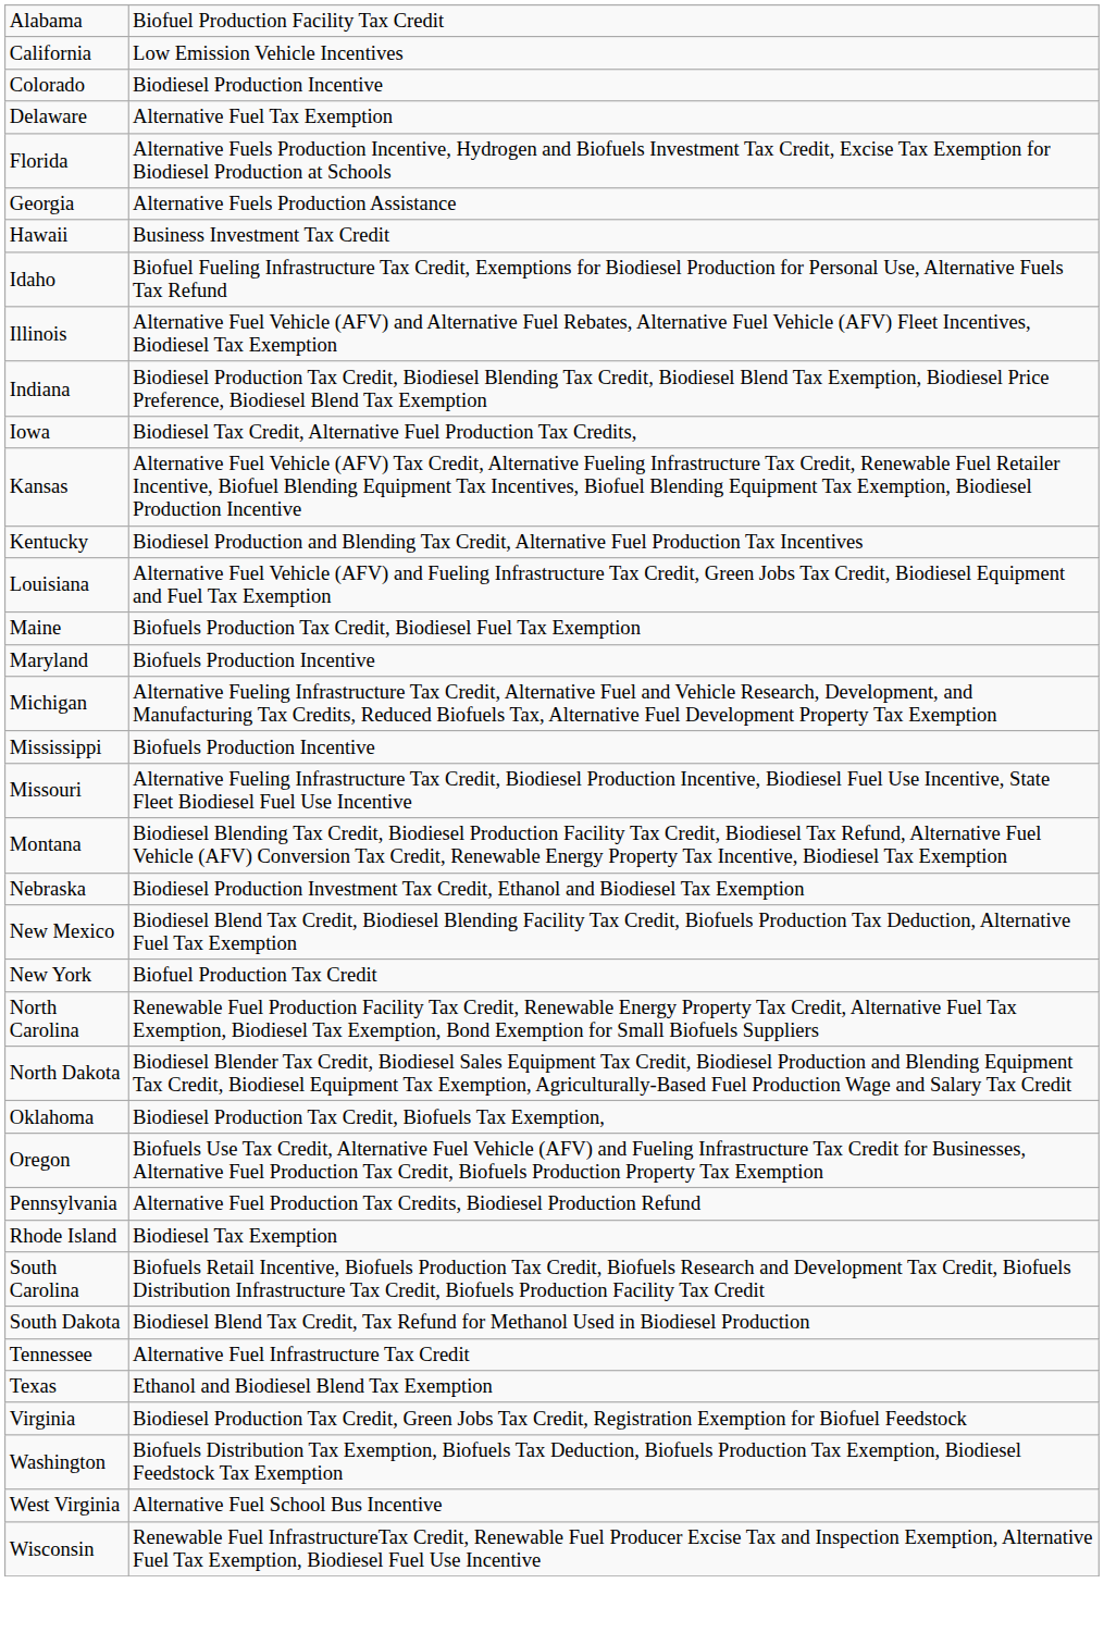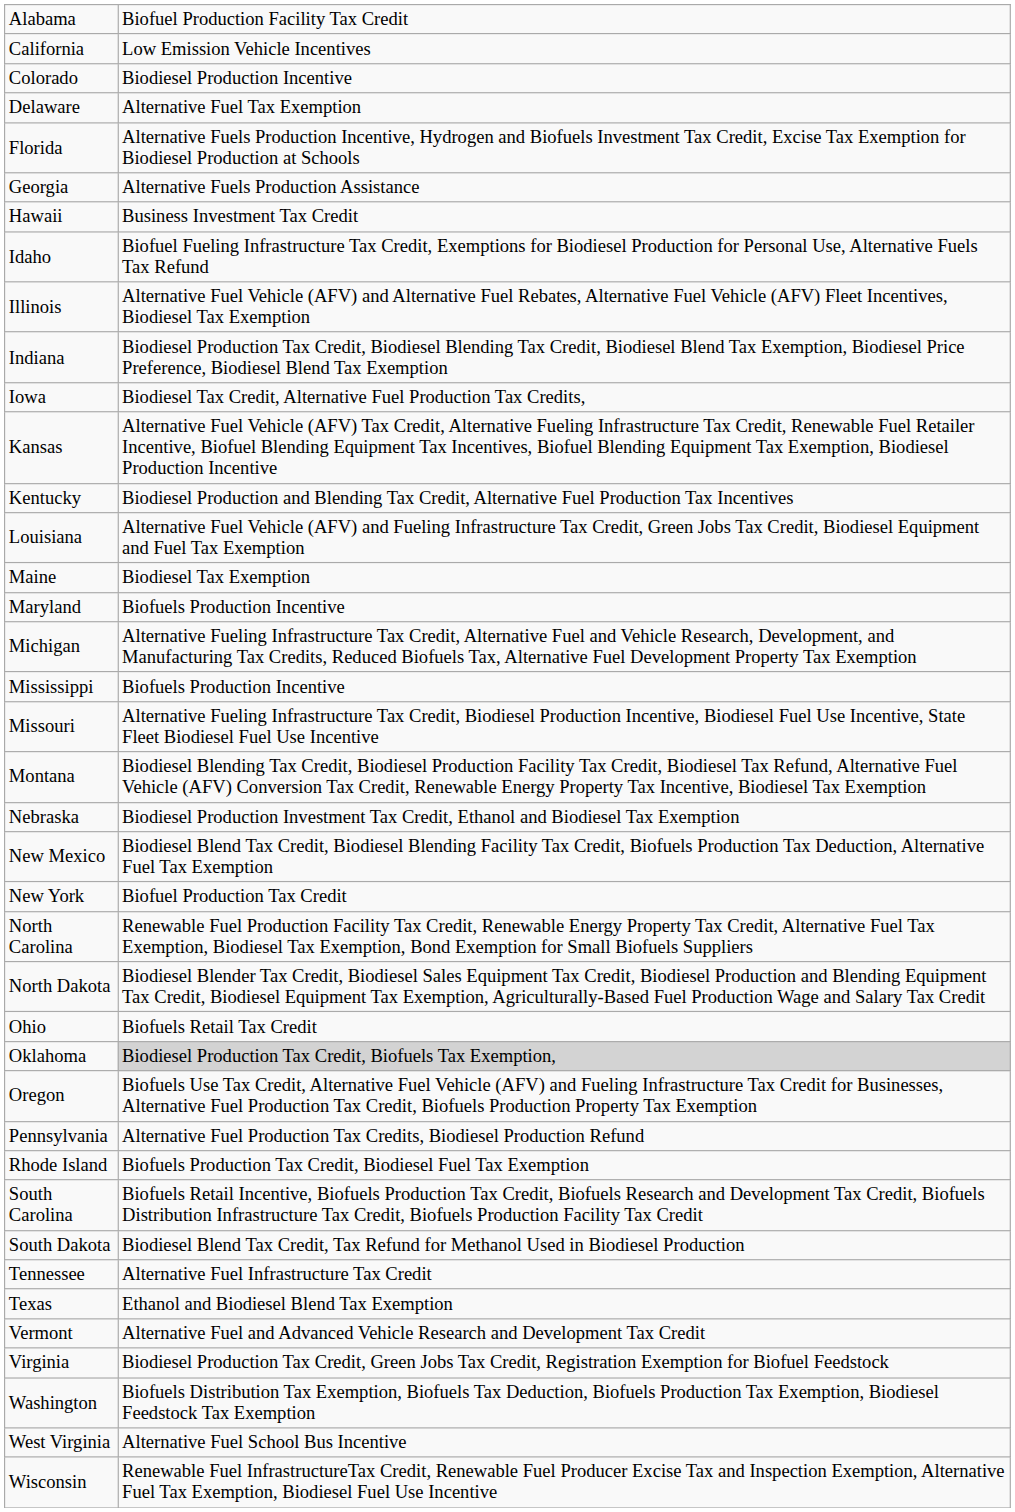Maine | column 2: Biofuels Production Tax Credit, Biodiesel Fuel Tax Exemption -> Biodiesel Tax Exemption
+ row: Ohio | Biofuels Retail Tax Credit
Oklahoma | column 2: no background -> lightgrey background
Rhode Island | column 2: Biodiesel Tax Exemption -> Biofuels Production Tax Credit, Biodiesel Fuel Tax Exemption
+ row: Vermont | Alternative Fuel and Advanced Vehicle Research and Development Tax Credit
